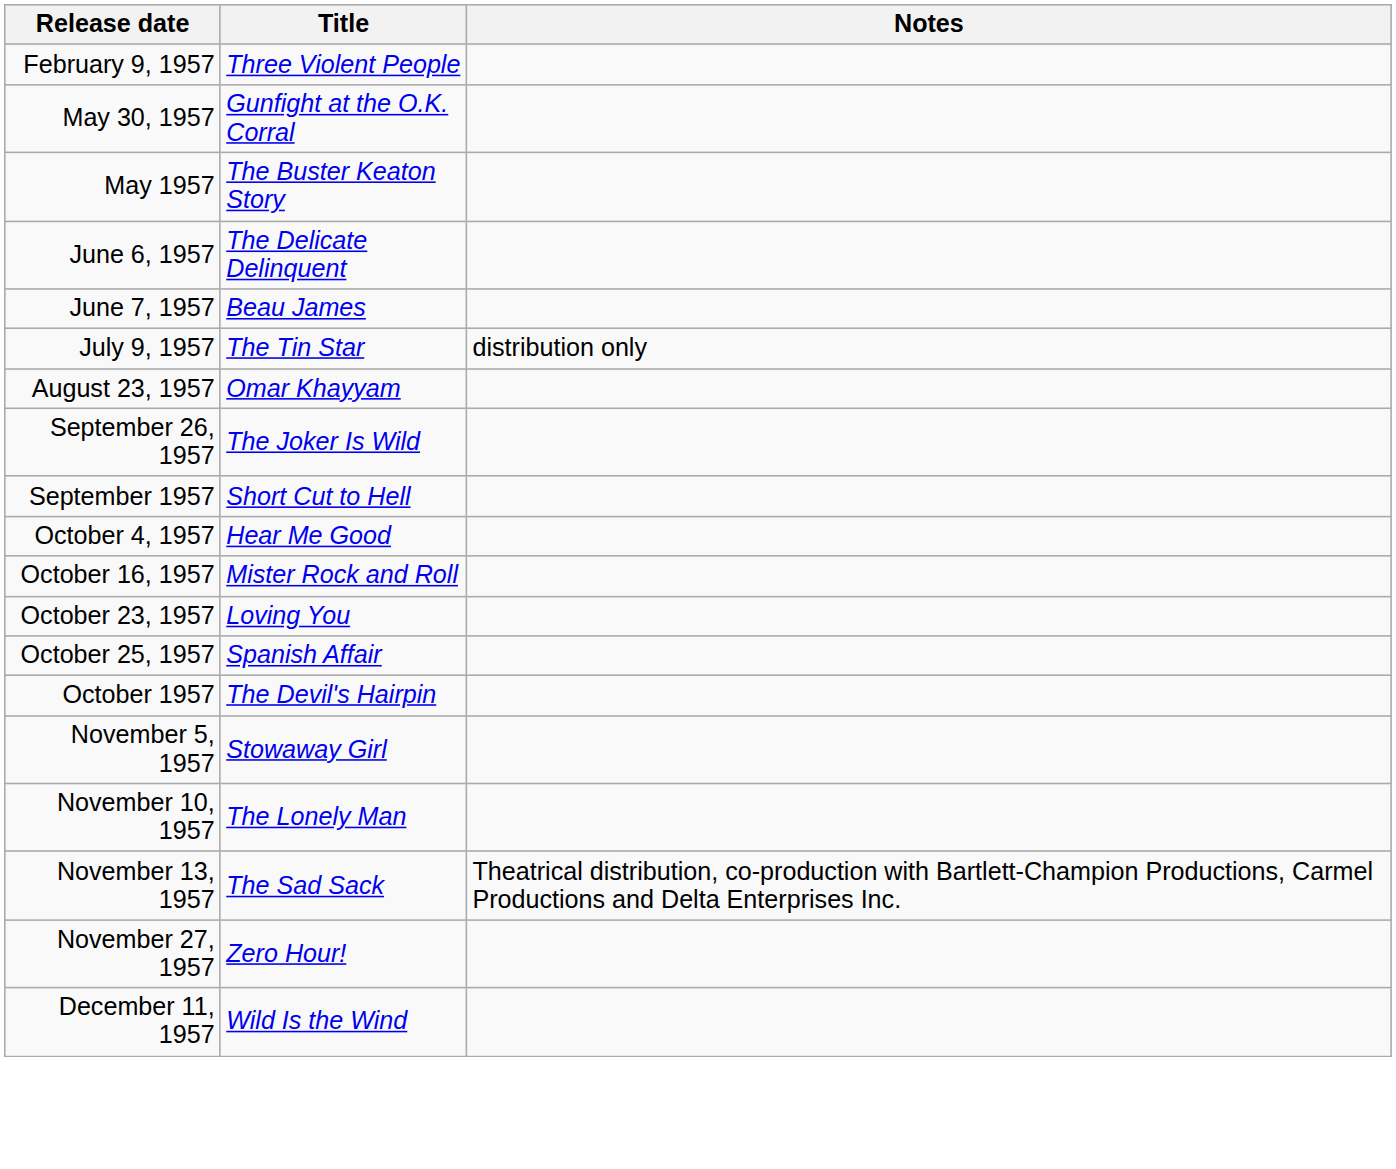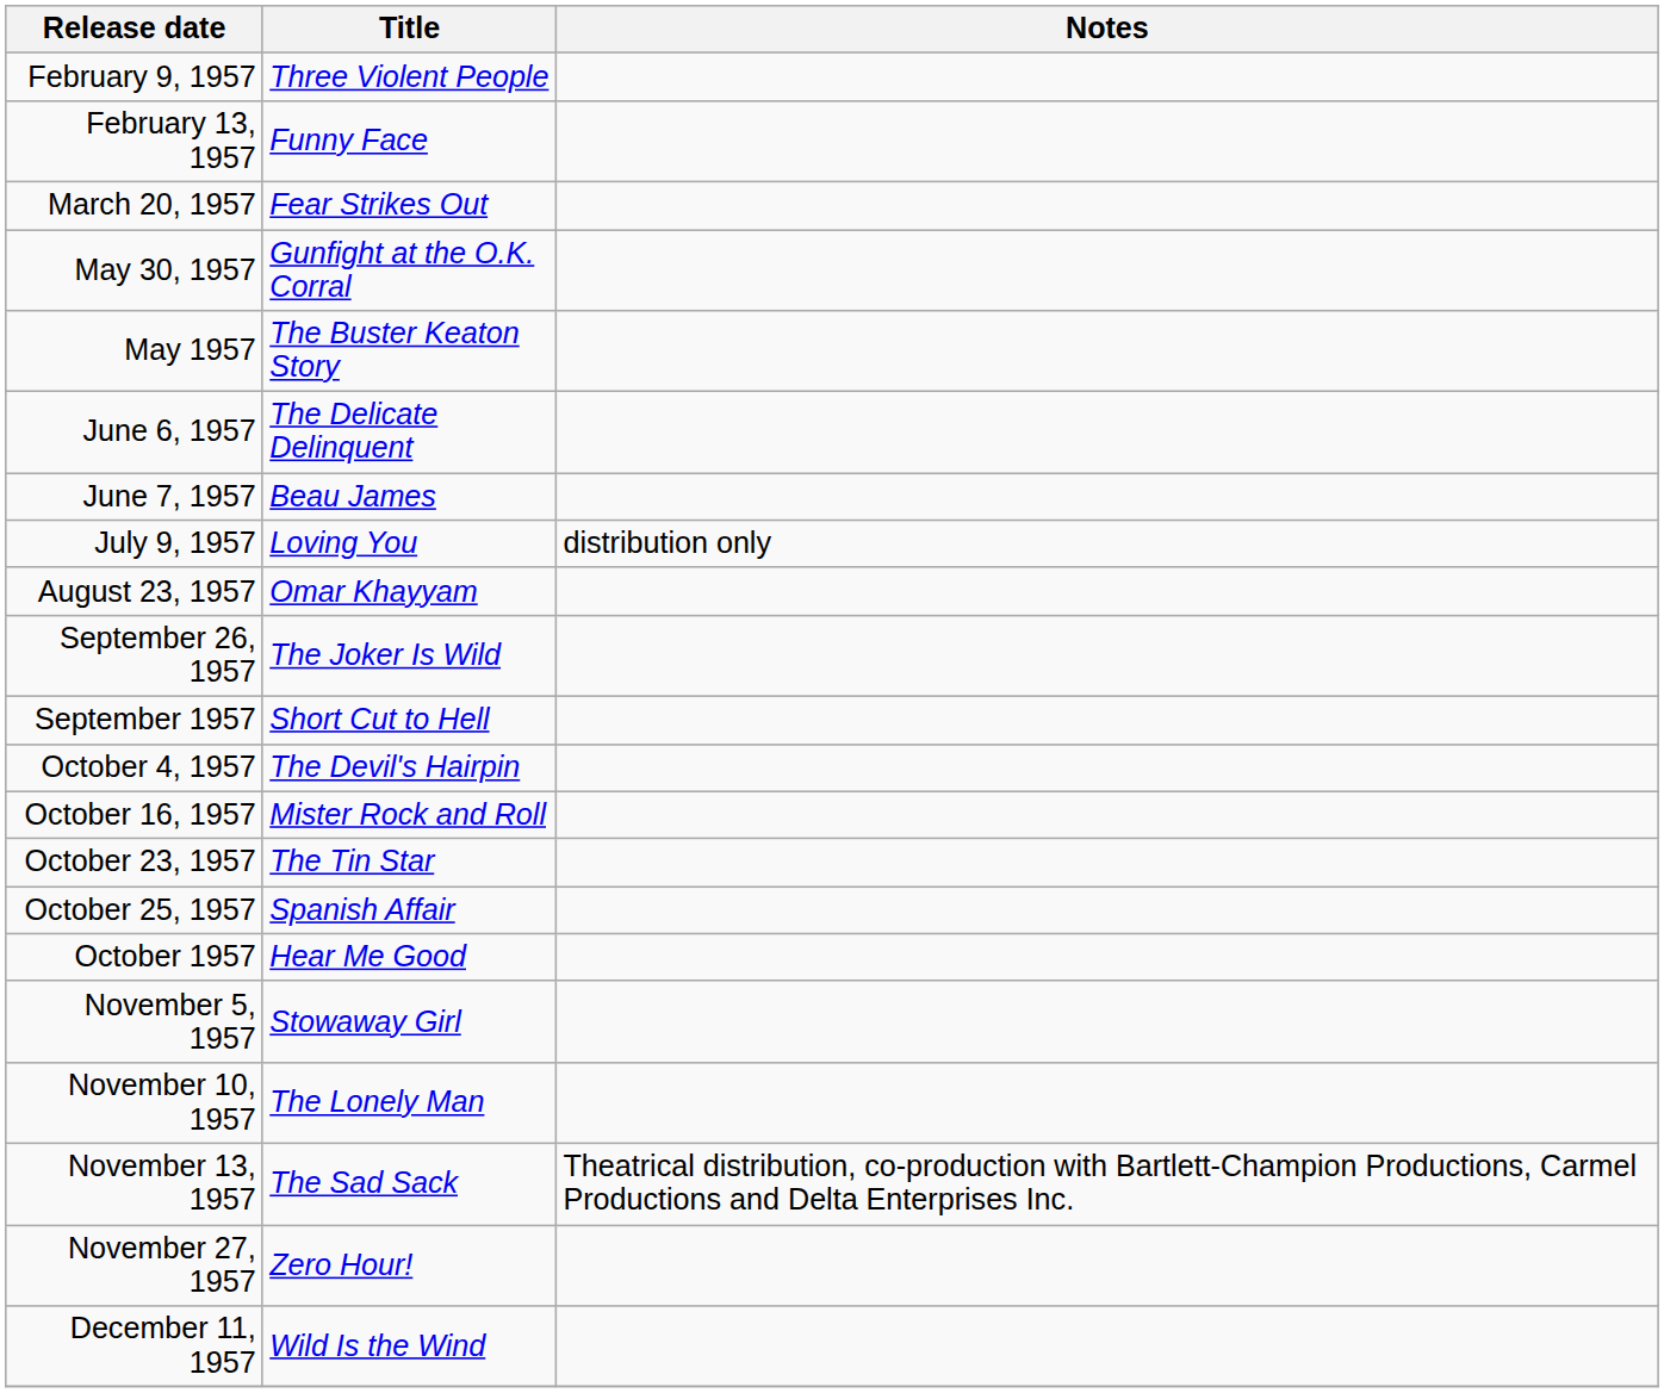+ row: February 13, 1957 | Funny Face
+ row: March 20, 1957 | Fear Strikes Out
July 9, 1957 | Title: The Tin Star -> Loving You
October 4, 1957 | Title: Hear Me Good -> The Devil's Hairpin
October 23, 1957 | Title: Loving You -> The Tin Star
October 1957 | Title: The Devil's Hairpin -> Hear Me Good
